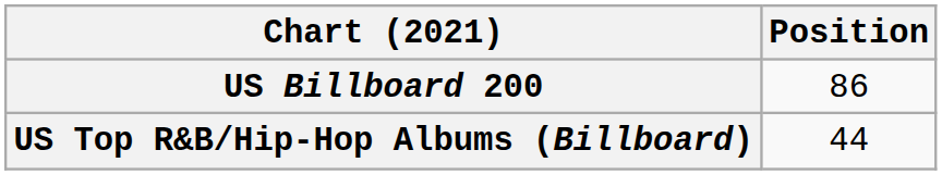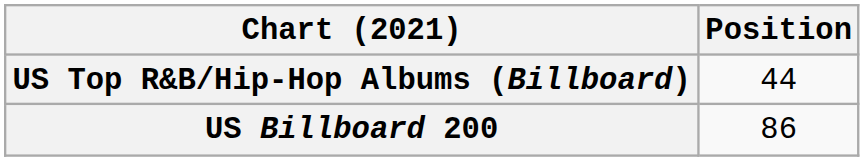rows swapped: US Billboard 200 <-> US Top R&B/Hip-Hop Albums (Billboard)
